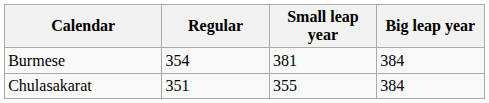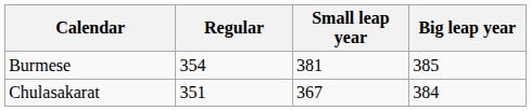Burmese | Big leap year: 384 -> 385
Chulasakarat | Small leap year: 355 -> 367
